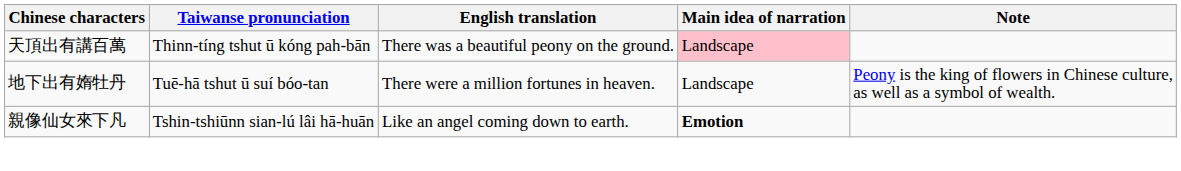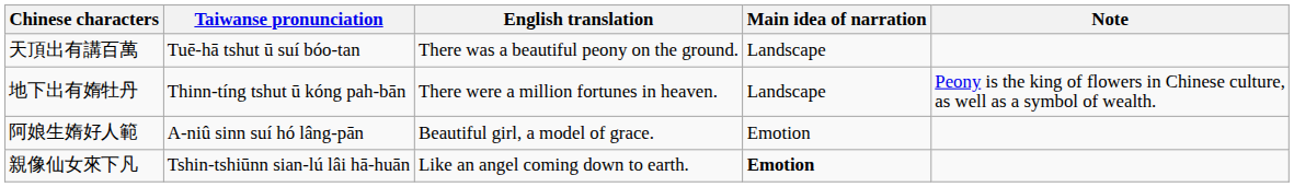天頂出有講百萬 | Taiwanse pronunciation: Thinn-tíng tshut ū kóng pah-bān -> Tuē-hā tshut ū suí bóo-tan
天頂出有講百萬 | Main idea of narration: pink background -> no background
地下出有媠牡丹 | Taiwanse pronunciation: Tuē-hā tshut ū suí bóo-tan -> Thinn-tíng tshut ū kóng pah-bān
+ row: 阿娘生媠好人範 | A-niû sinn suí hó lâng-pān | Beautiful girl, a model of grace. | Emotion
